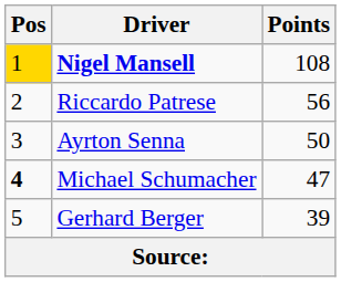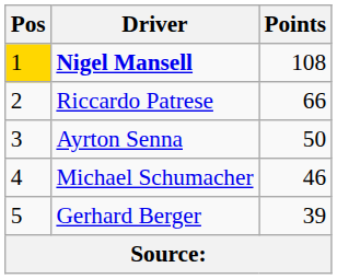Riccardo Patrese | Points: 56 -> 66
Michael Schumacher | Pos: bold -> normal
Michael Schumacher | Points: 47 -> 46
